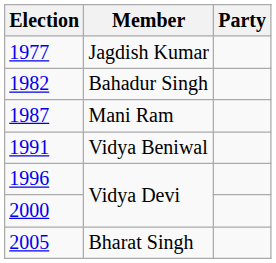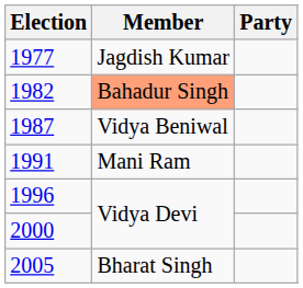1982 | Member: no background -> lightsalmon background
1987 | Member: Mani Ram -> Vidya Beniwal
1991 | Member: Vidya Beniwal -> Mani Ram
